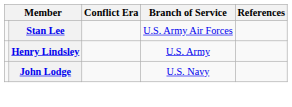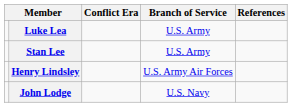+ row: Luke Lea | U.S. Army
Stan Lee | Branch of Service: U.S. Army Air Forces -> U.S. Army
Henry Lindsley | Branch of Service: U.S. Army -> U.S. Army Air Forces
